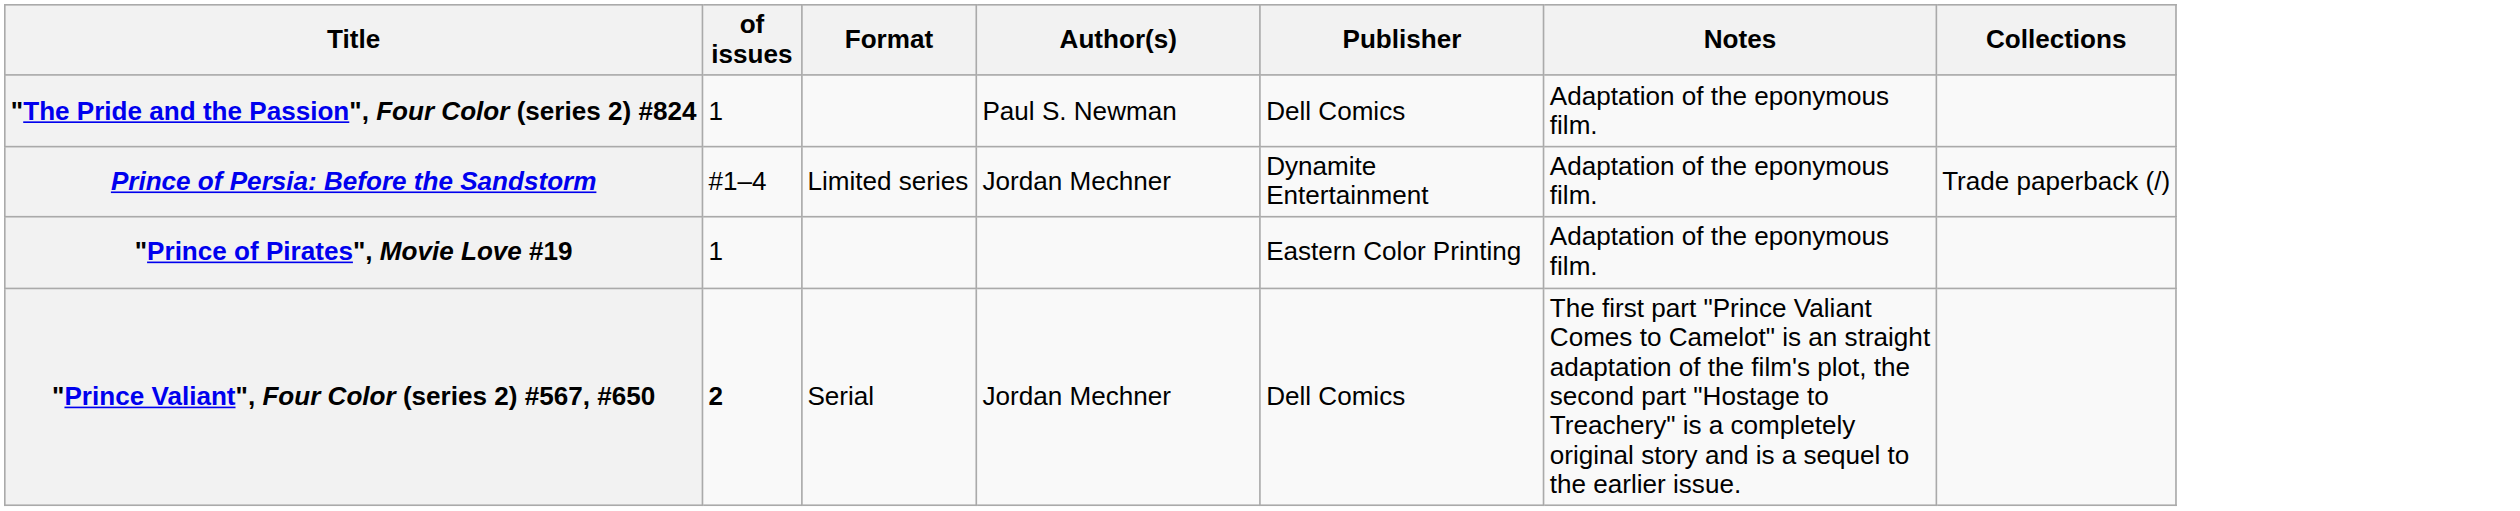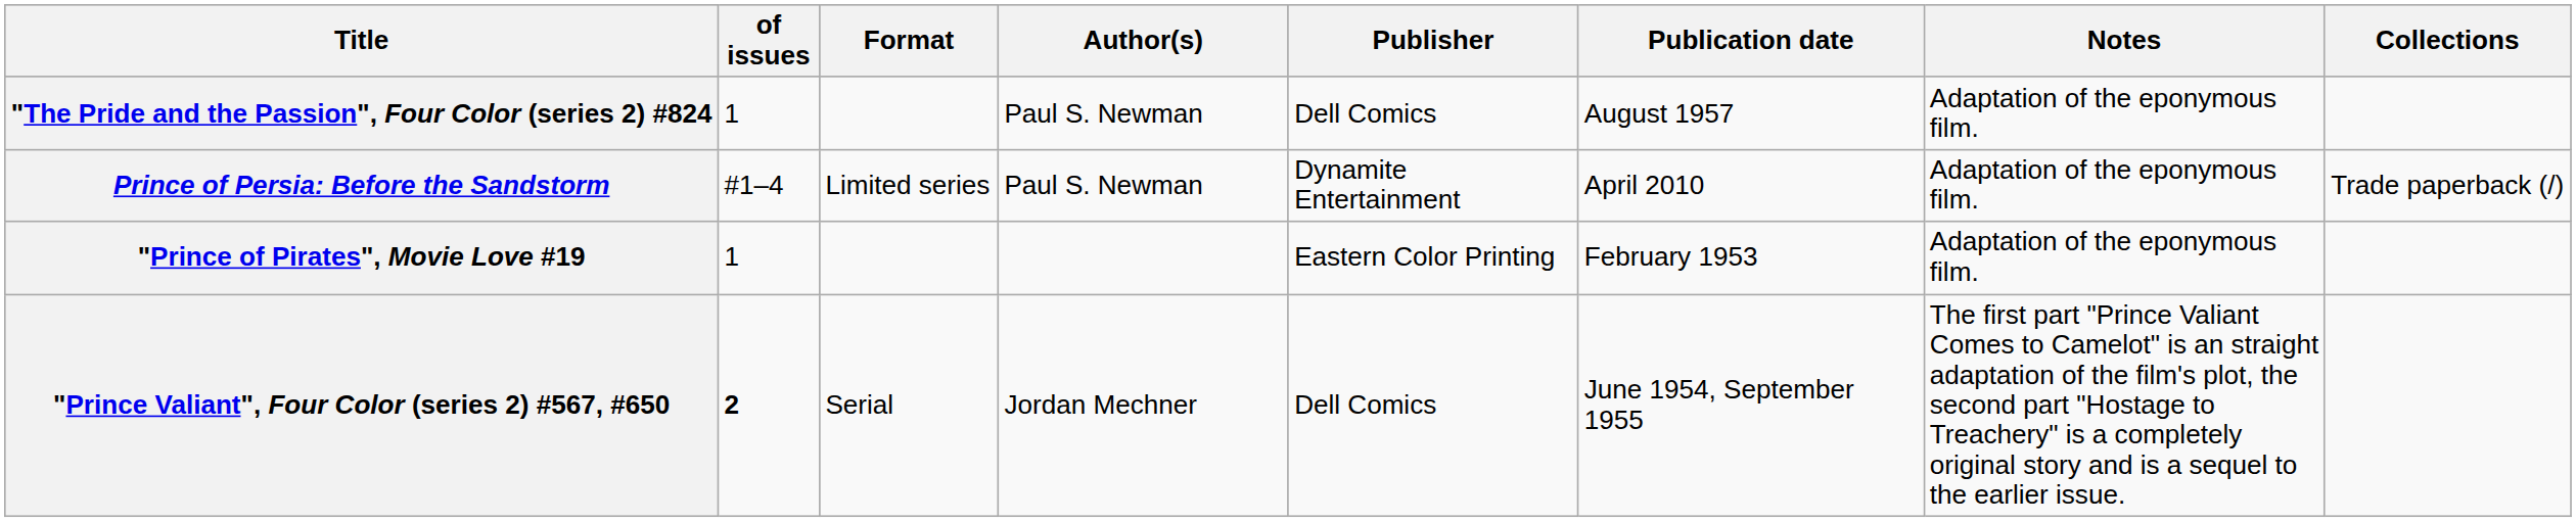+ column: Publication date | August 1957 | April 2010 | February 1953 | June 1954, September 1955
Prince of Persia: Before the Sandstorm | Author(s): Jordan Mechner -> Paul S. Newman
